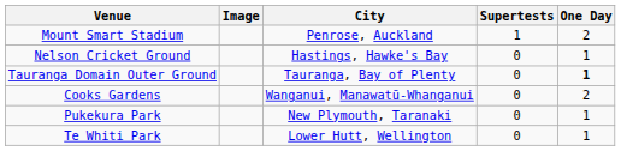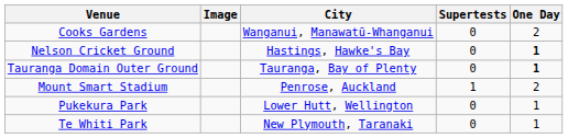rows swapped: Cooks Gardens <-> Mount Smart Stadium
Nelson Cricket Ground | One Day: normal -> bold
Pukekura Park | City: New Plymouth, Taranaki -> Lower Hutt, Wellington
Te Whiti Park | City: Lower Hutt, Wellington -> New Plymouth, Taranaki
